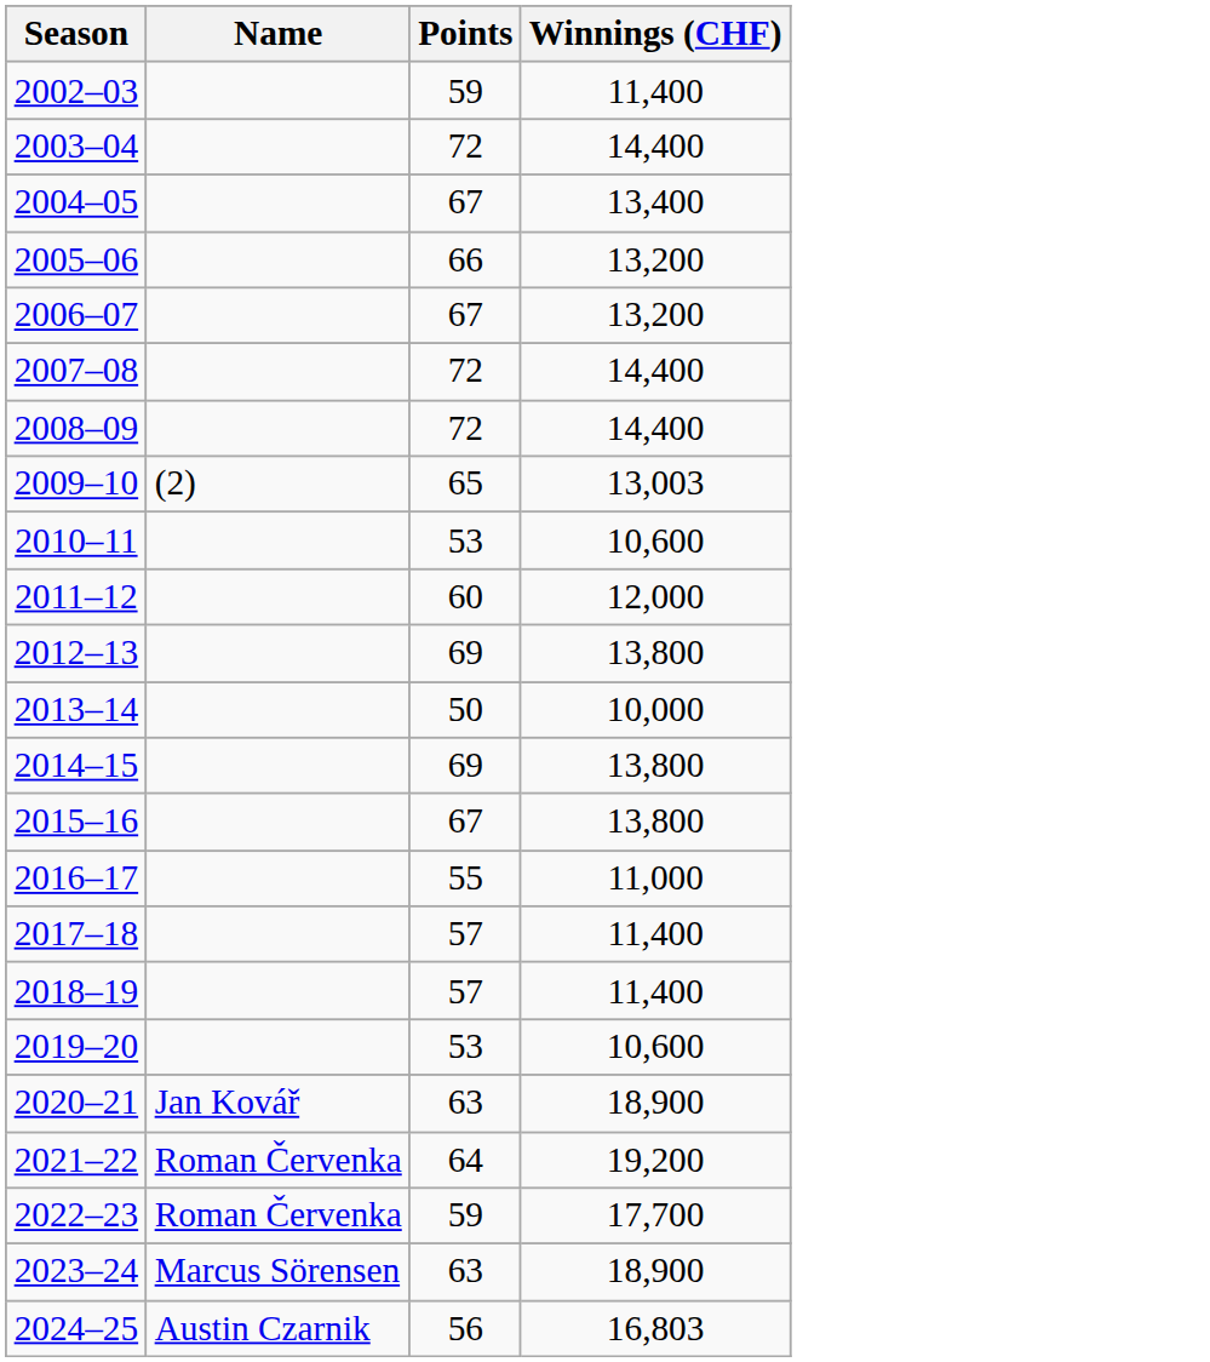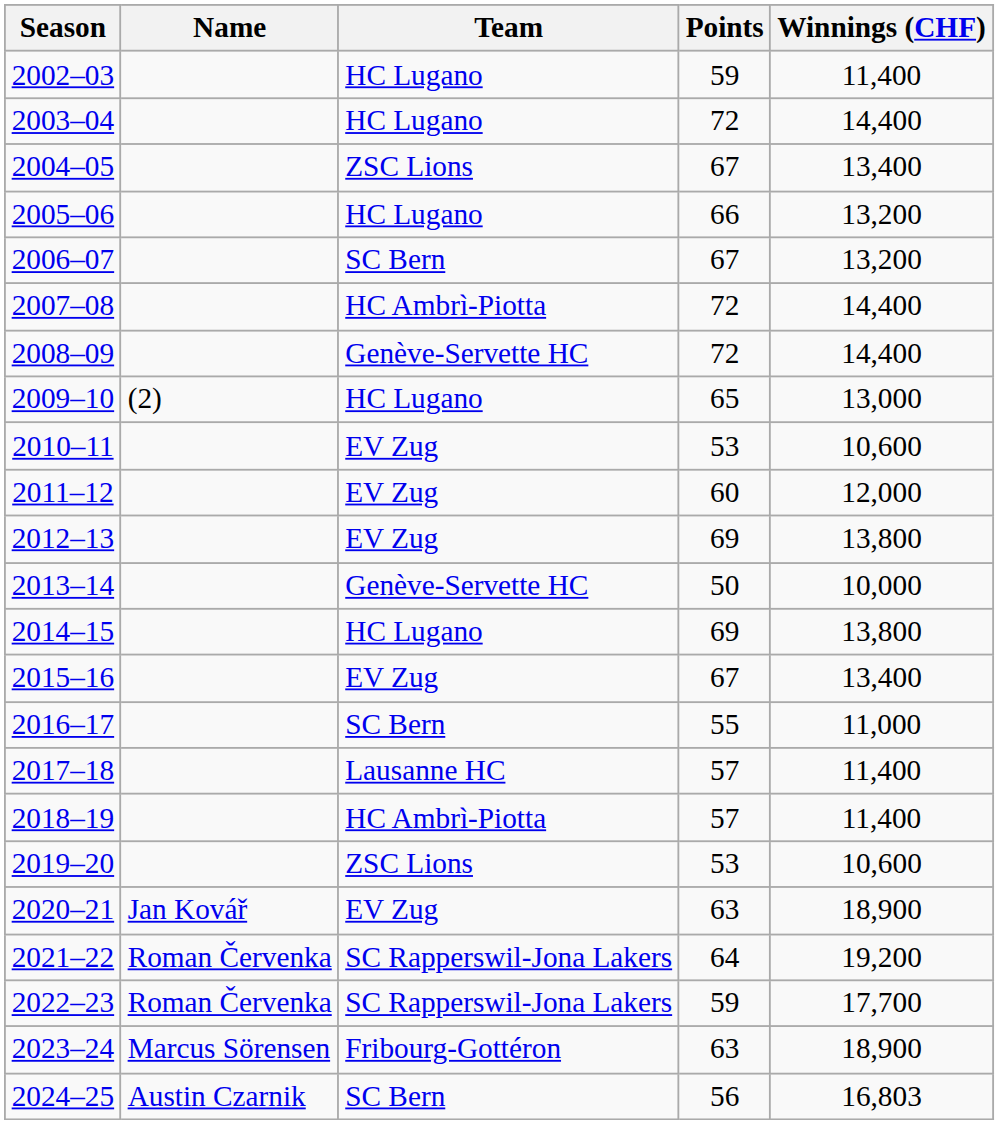+ column: Team | HC Lugano | HC Lugano | ZSC Lions | HC Lugano | SC Bern | HC Ambrì-Piotta | Genève-Servette HC | HC Lugano | EV Zug | EV Zug | EV Zug | Genève-Servette HC | HC Lugano | EV Zug | SC Bern | Lausanne HC | HC Ambrì-Piotta | ZSC Lions | EV Zug | SC Rapperswil-Jona Lakers | SC Rapperswil-Jona Lakers | Fribourg-Gottéron | SC Bern
2009–10 | Winnings (CHF): 13,003 -> 13,000
2015–16 | Winnings (CHF): 13,800 -> 13,400
